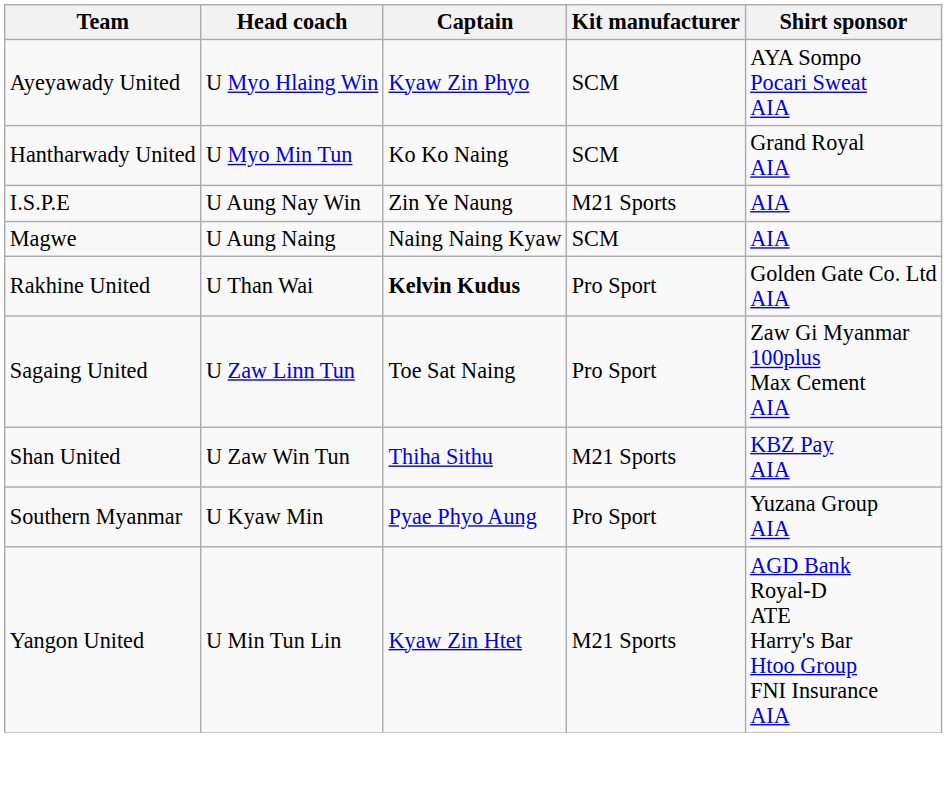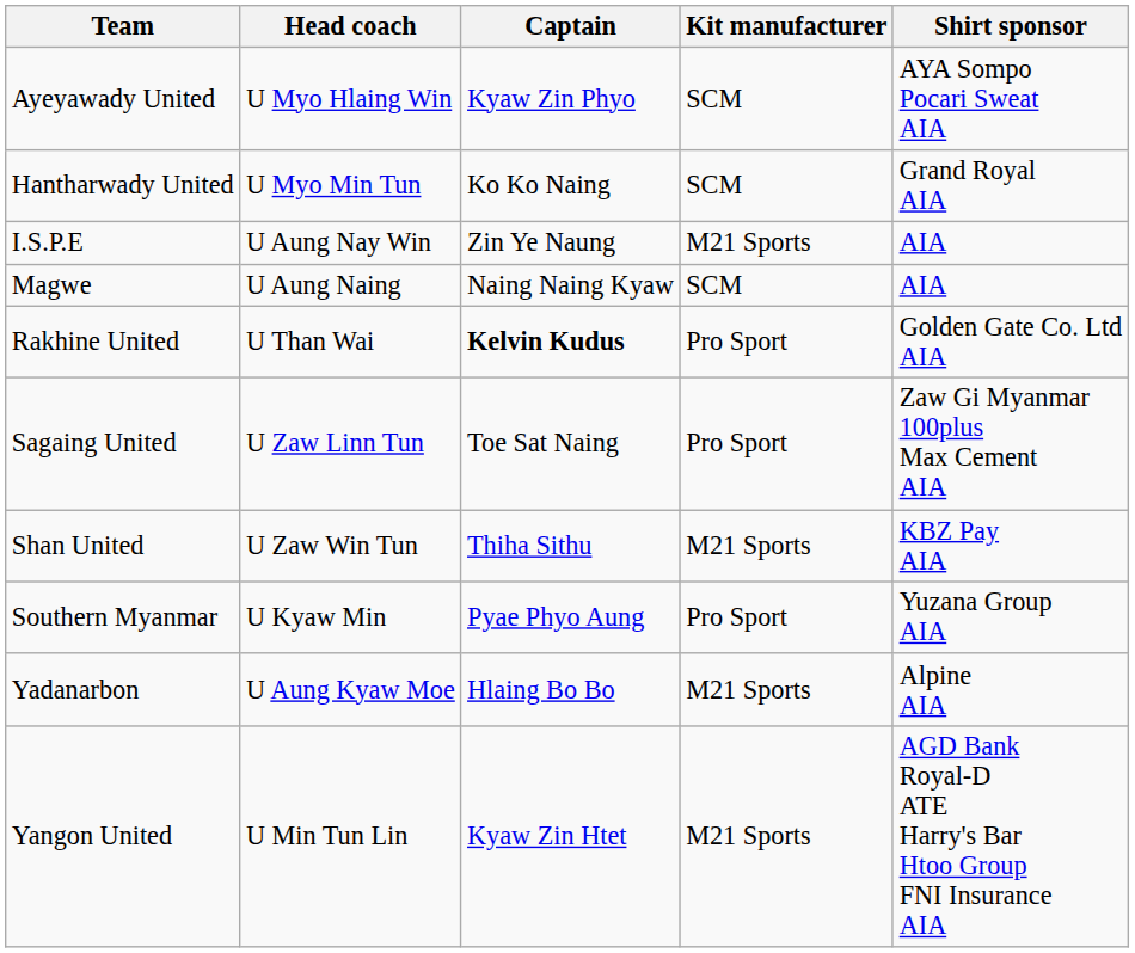+ row: Yadanarbon | U Aung Kyaw Moe | Hlaing Bo Bo | M21 Sports | Alpine AIA
